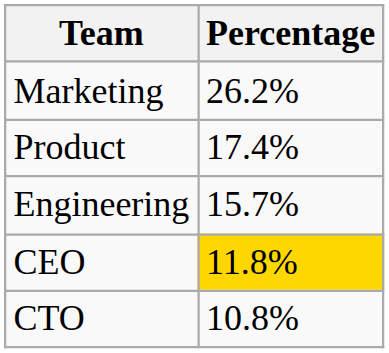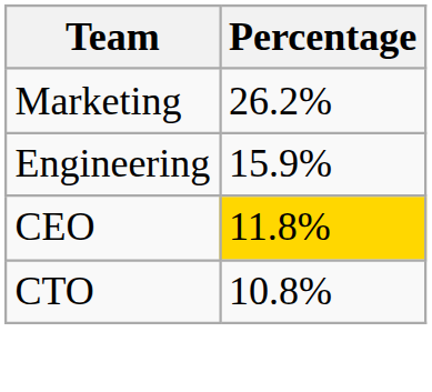- row: Product | 17.4%
Engineering | Percentage: 15.7% -> 15.9%
